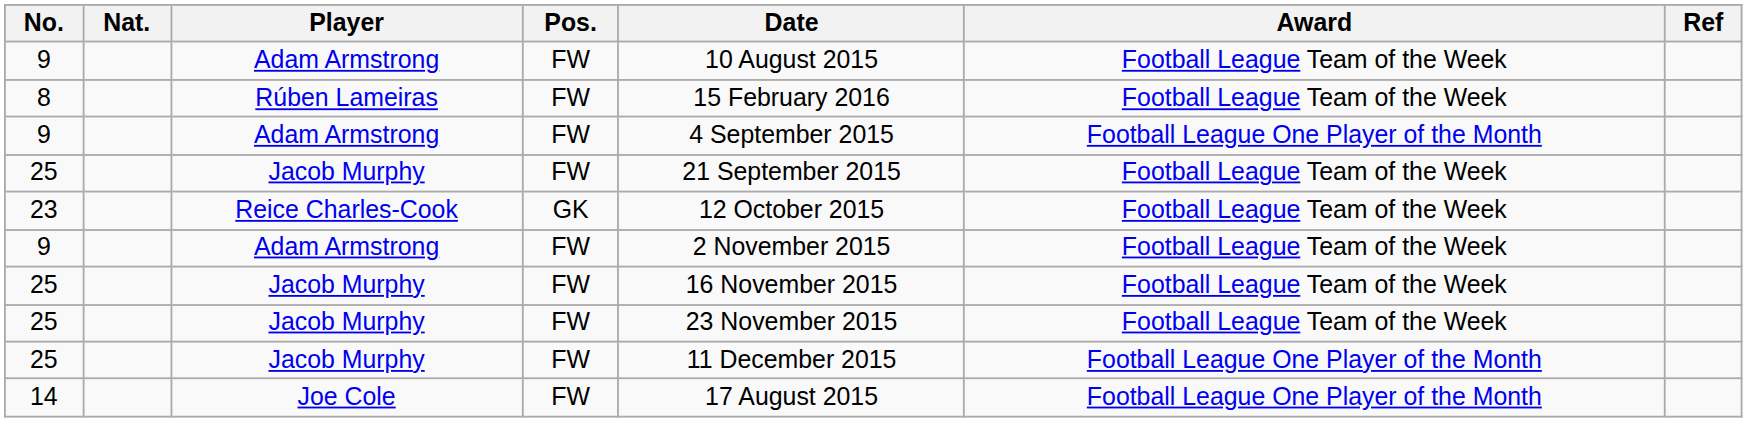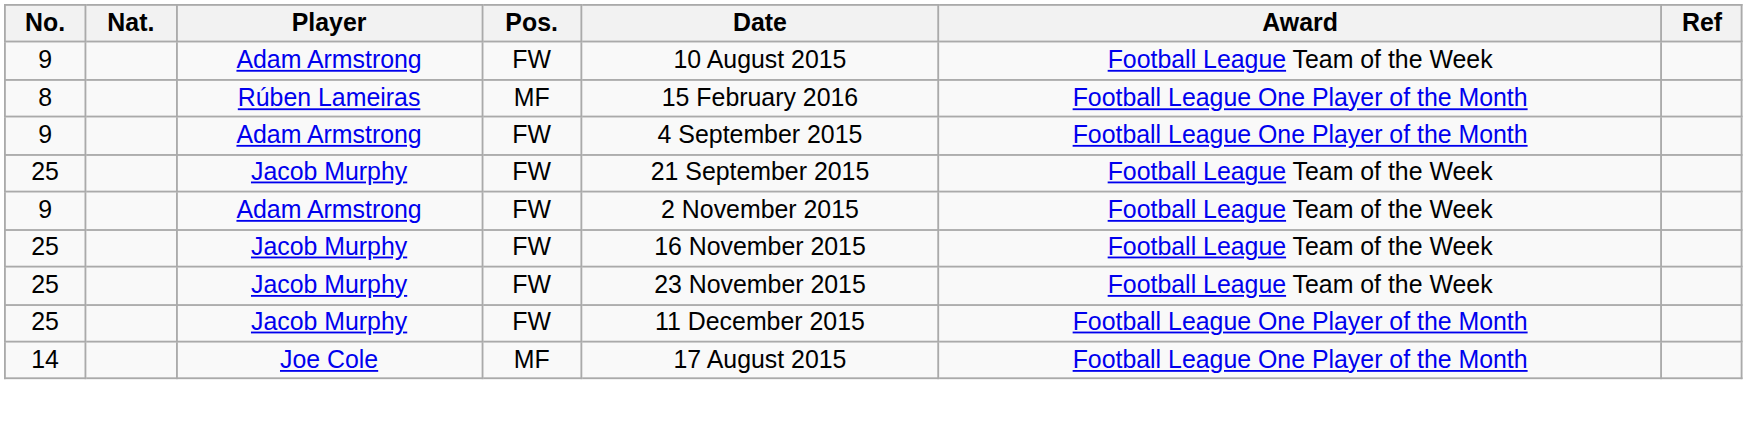8 | Pos.: FW -> MF
8 | Award: Football League Team of the Week -> Football League One Player of the Month
- row: 23 | Reice Charles-Cook | GK | 12 October 2015 | Football League Team of the Week
14 | Pos.: FW -> MF
